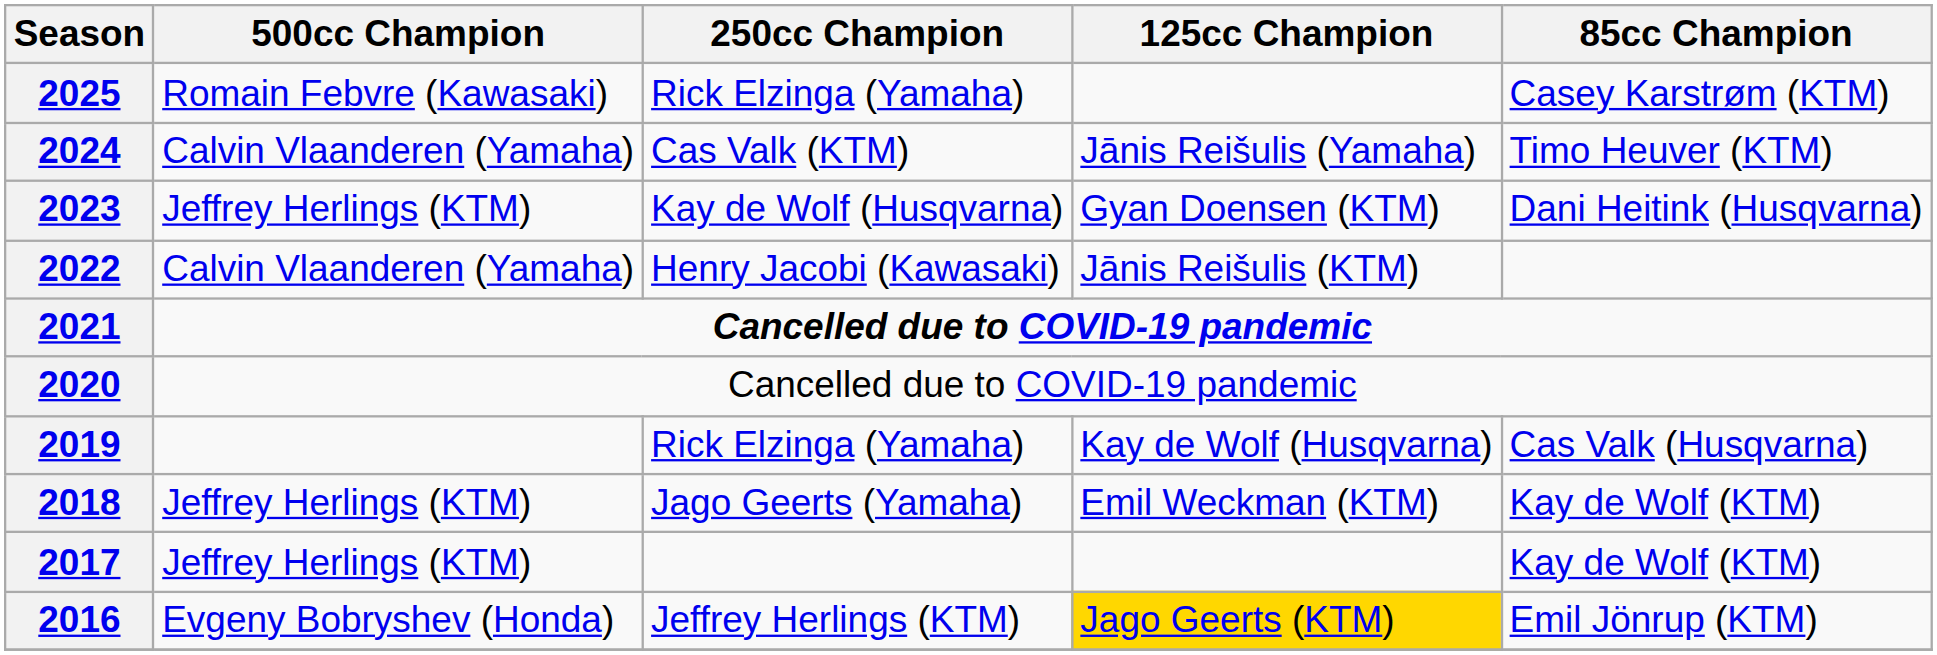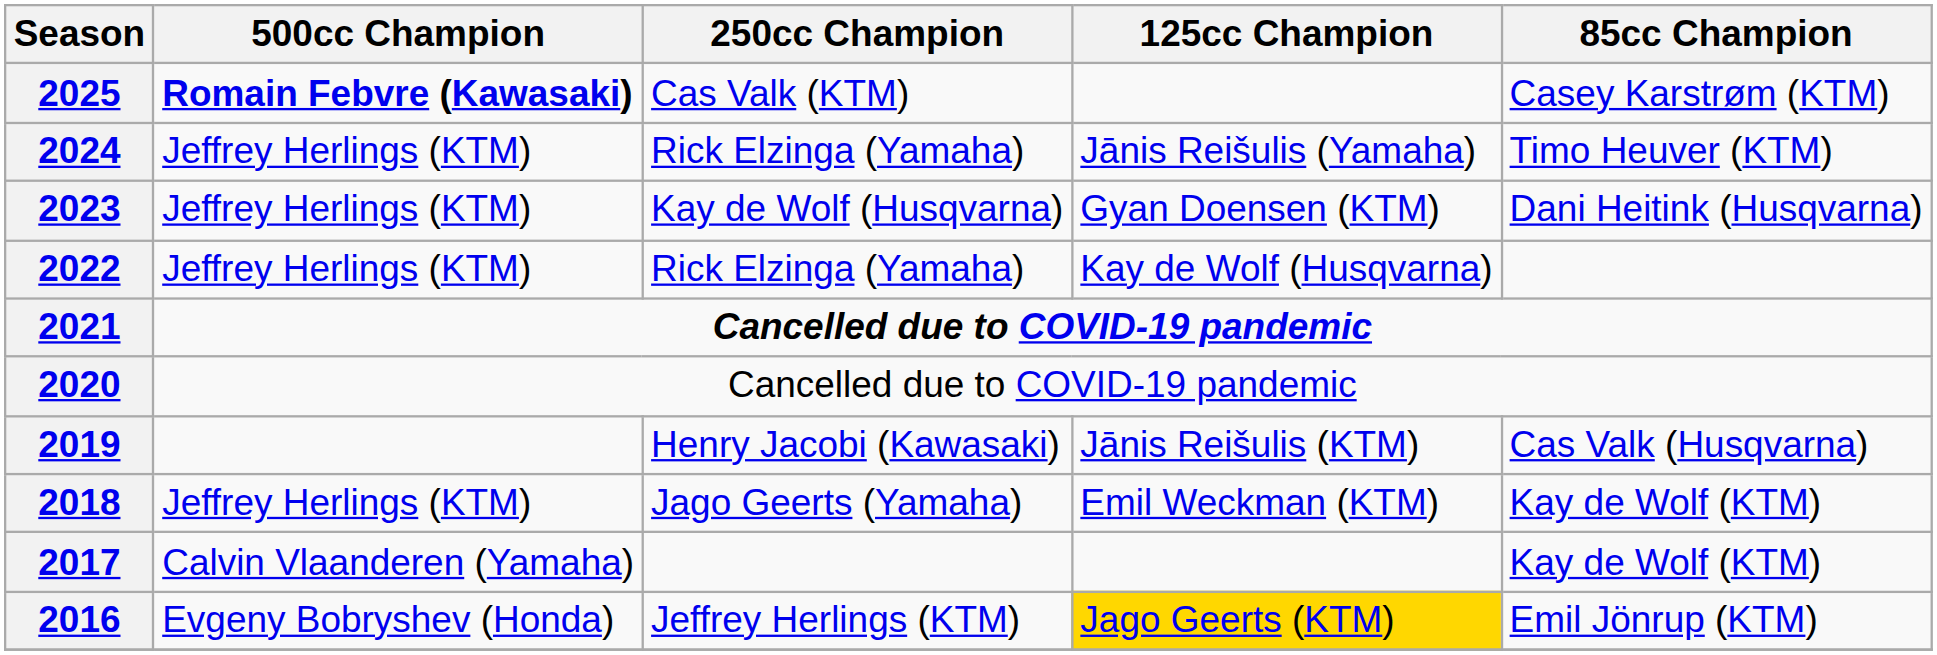2025 | 500cc Champion: normal -> bold
2025 | 250cc Champion: Rick Elzinga (Yamaha) -> Cas Valk (KTM)
2024 | 500cc Champion: Calvin Vlaanderen (Yamaha) -> Jeffrey Herlings (KTM)
2024 | 250cc Champion: Cas Valk (KTM) -> Rick Elzinga (Yamaha)
2022 | 500cc Champion: Calvin Vlaanderen (Yamaha) -> Jeffrey Herlings (KTM)
2022 | 250cc Champion: Henry Jacobi (Kawasaki) -> Rick Elzinga (Yamaha)
2022 | 125cc Champion: Jānis Reišulis (KTM) -> Kay de Wolf (Husqvarna)
2019 | 250cc Champion: Rick Elzinga (Yamaha) -> Henry Jacobi (Kawasaki)
2019 | 125cc Champion: Kay de Wolf (Husqvarna) -> Jānis Reišulis (KTM)
2017 | 500cc Champion: Jeffrey Herlings (KTM) -> Calvin Vlaanderen (Yamaha)
